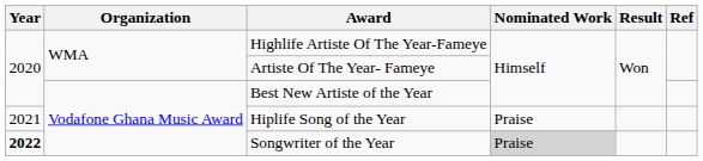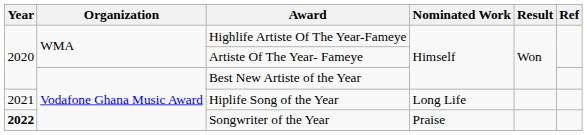Hiplife Song of the Year | Nominated Work: Praise -> Long Life
Songwriter of the Year | Nominated Work: lightgrey background -> no background
